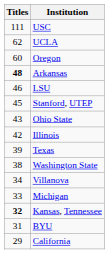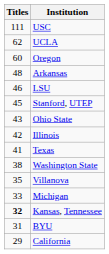Arkansas | Titles: bold -> normal
Texas | Titles: 39 -> 41
Villanova | Titles: 34 -> 35
